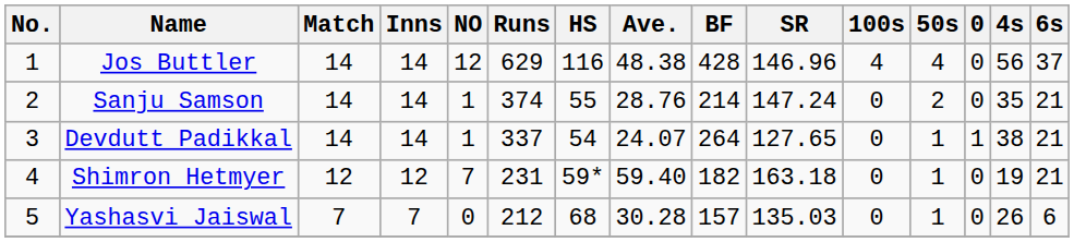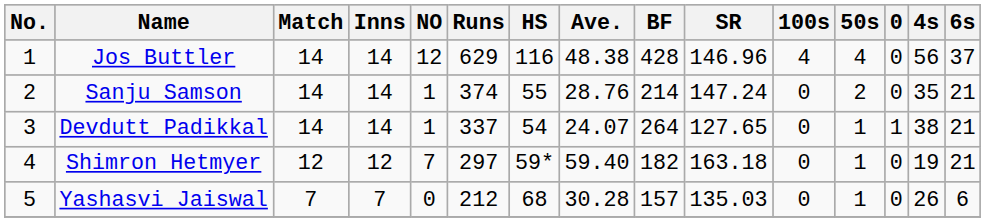Shimron Hetmyer | Runs: 231 -> 297
